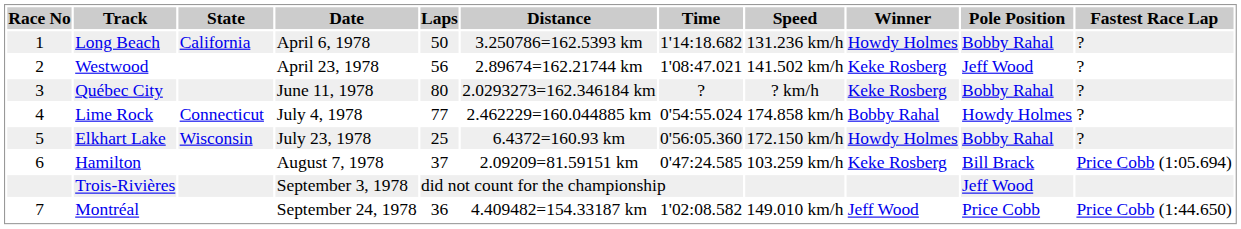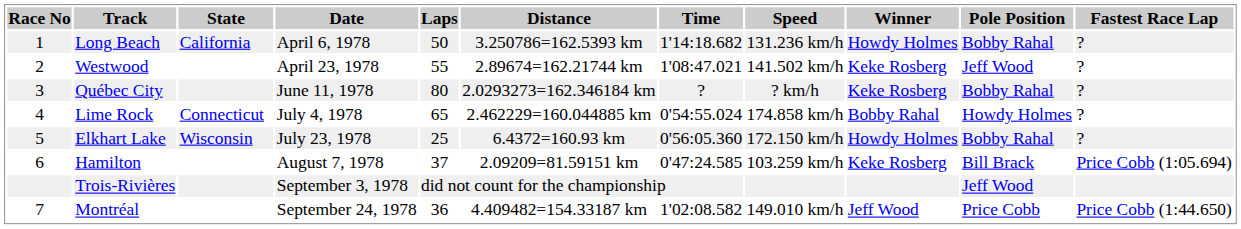Westwood | Laps: 56 -> 55
Lime Rock | Laps: 77 -> 65
